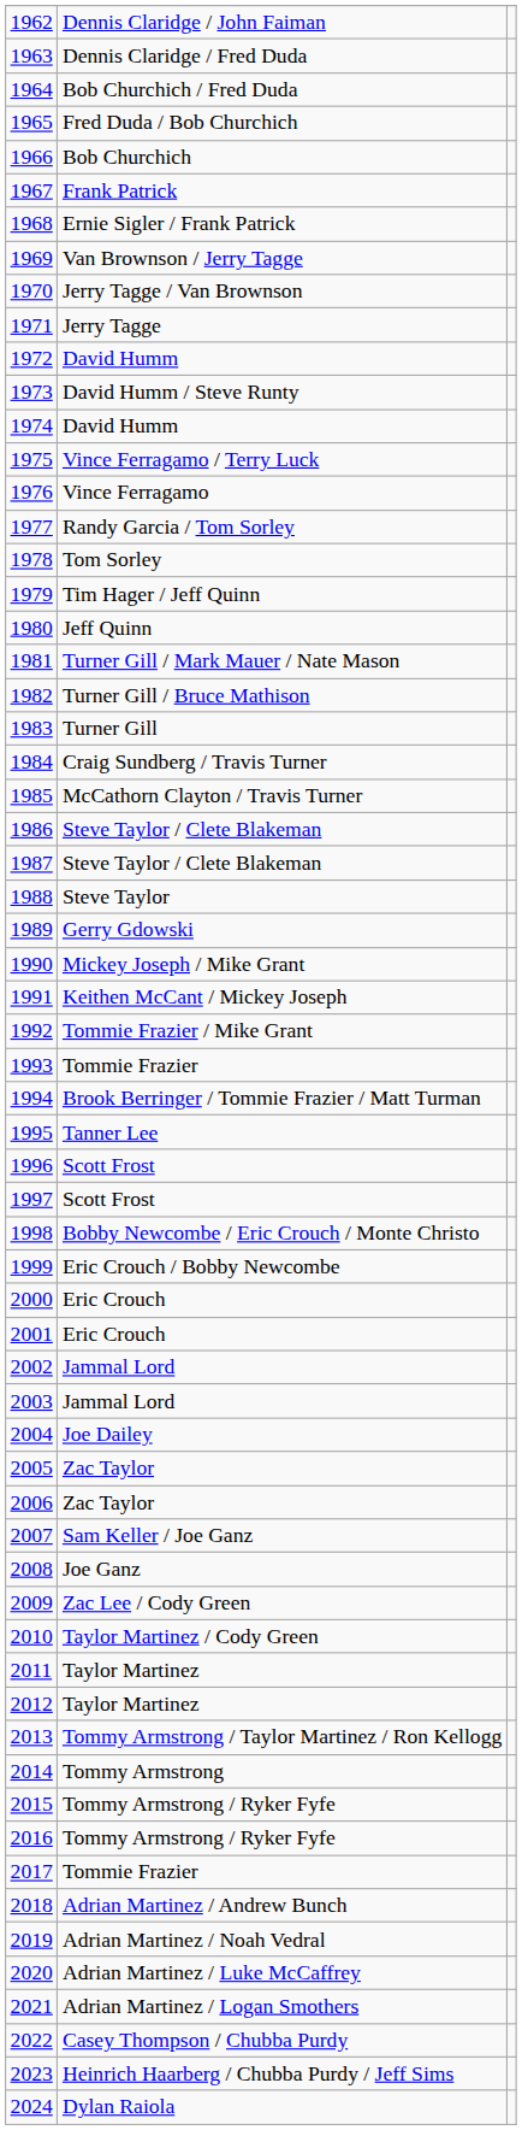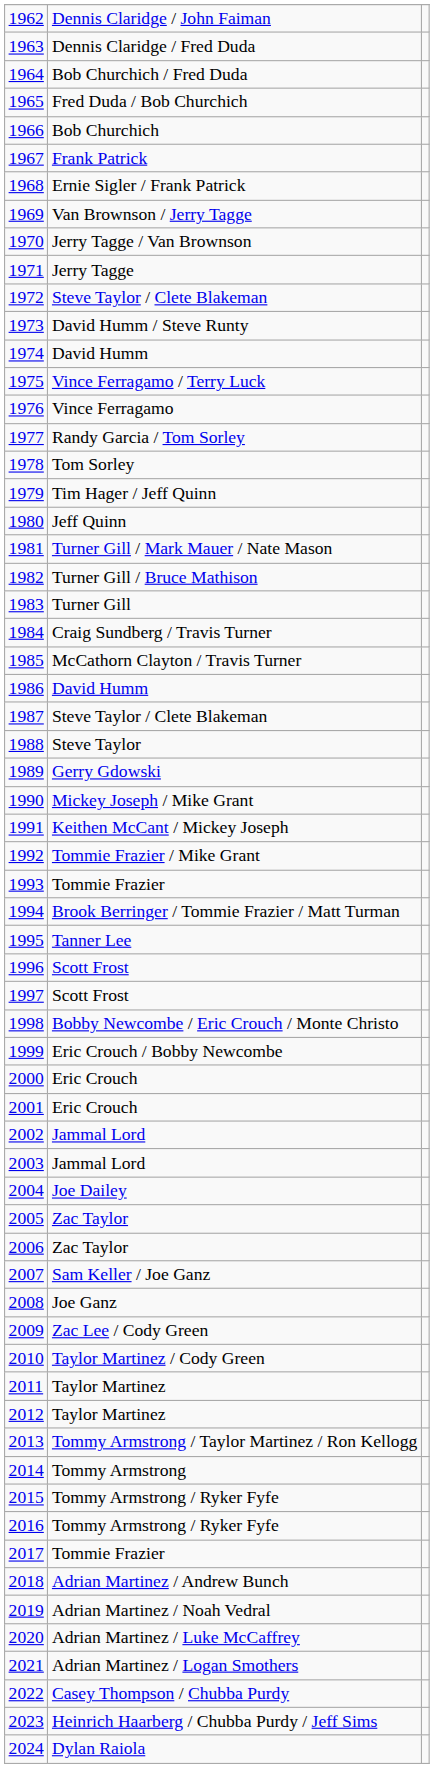1972 | column 2: David Humm -> Steve Taylor / Clete Blakeman
1986 | column 2: Steve Taylor / Clete Blakeman -> David Humm
